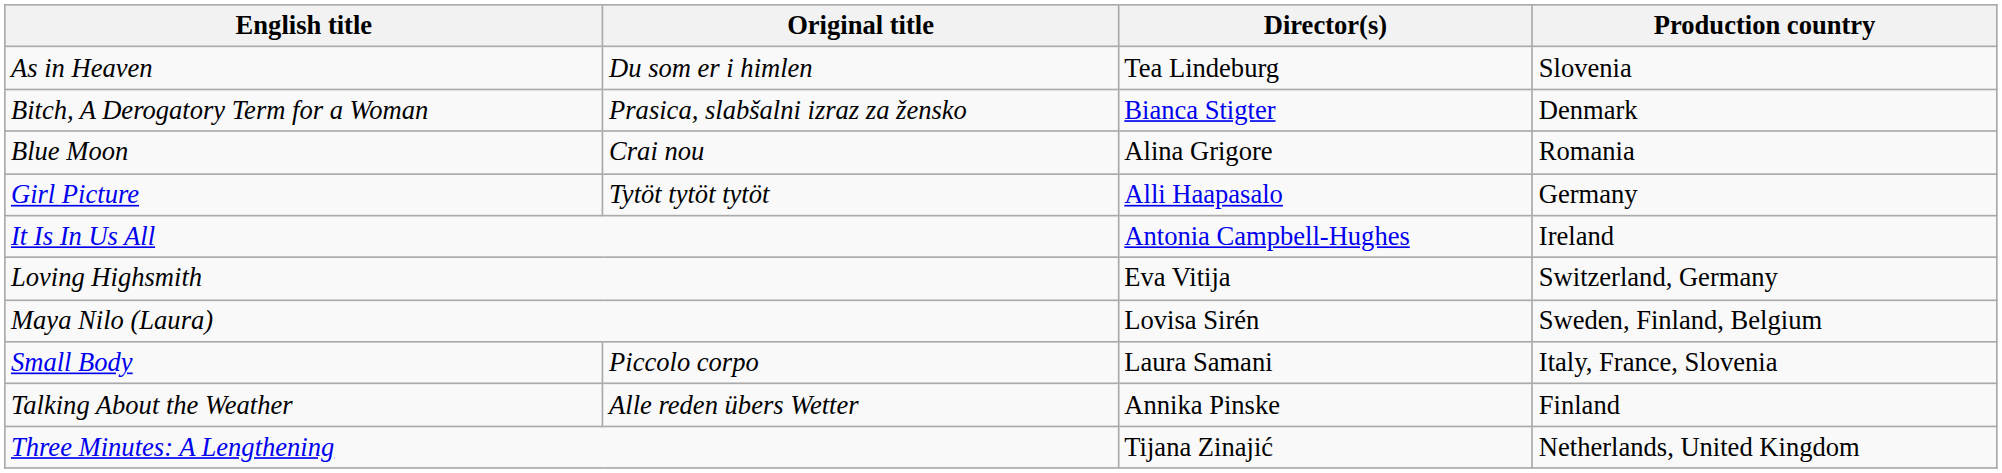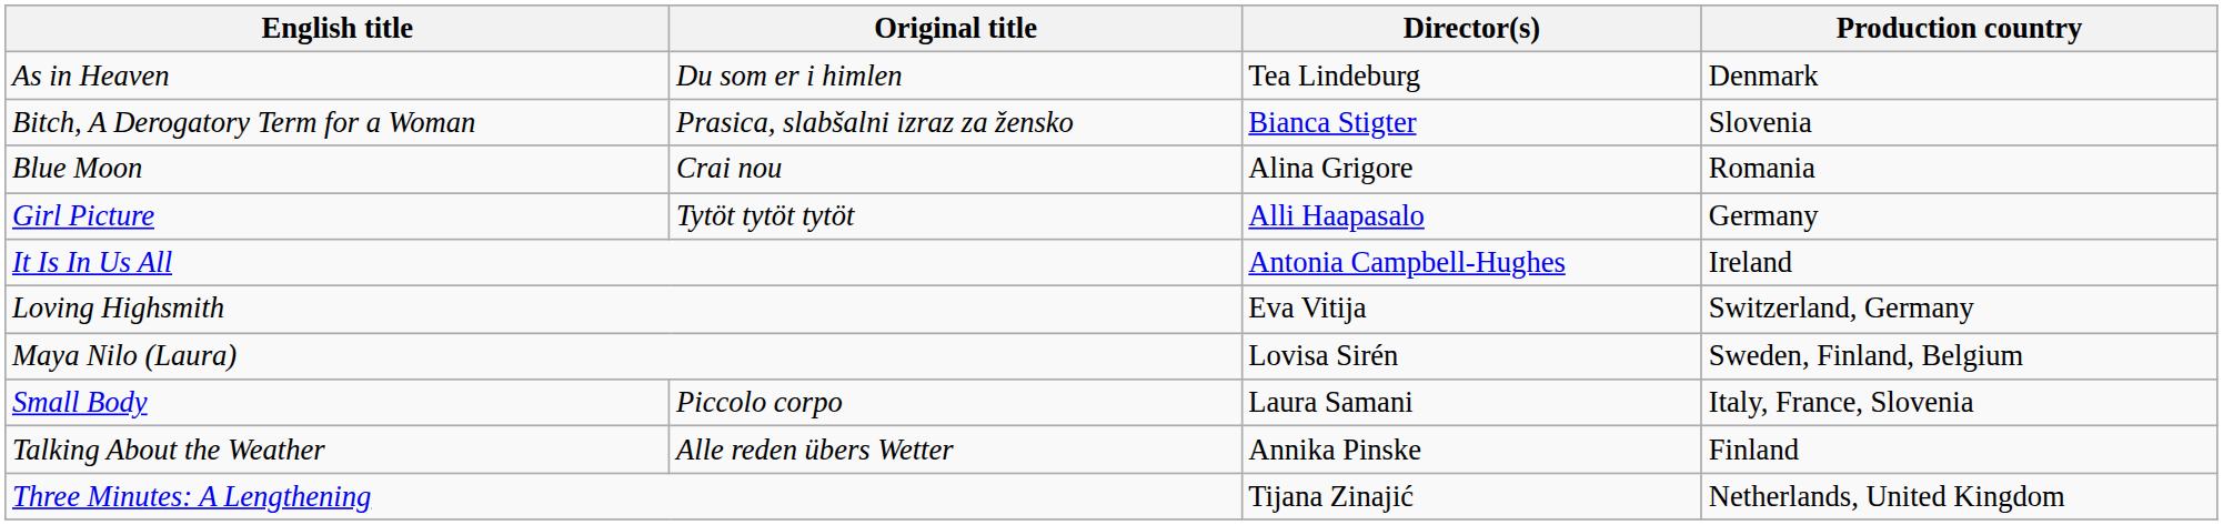As in Heaven | Production country: Slovenia -> Denmark
Bitch, A Derogatory Term for a Woman | Production country: Denmark -> Slovenia
